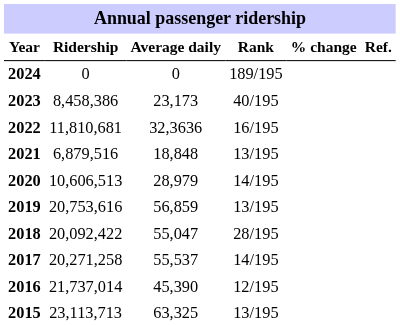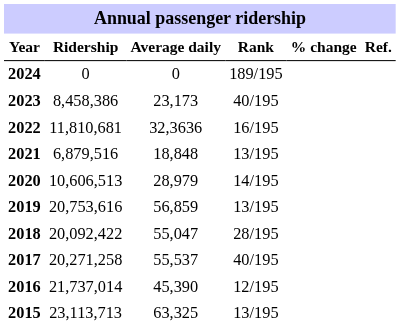2017 | Rank: 14/195 -> 40/195
